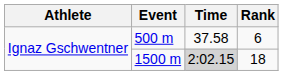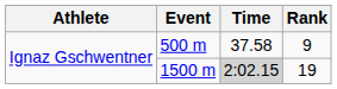500 m | Rank: 6 -> 9
1500 m | Rank: 18 -> 19
